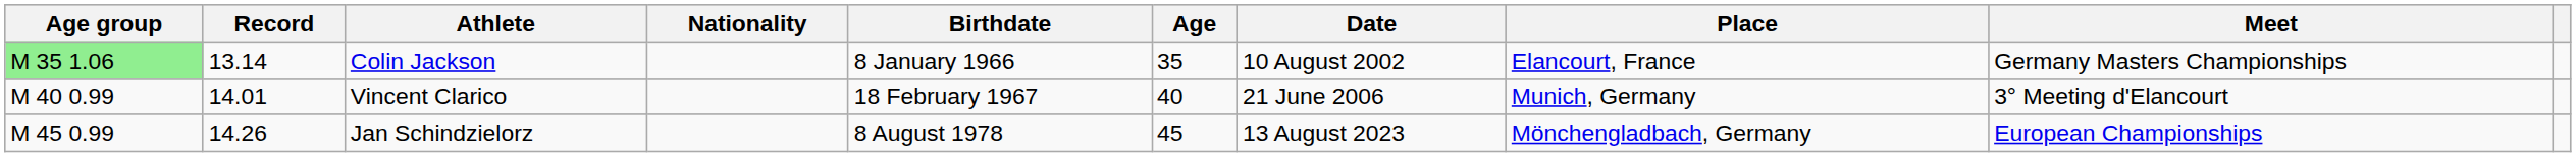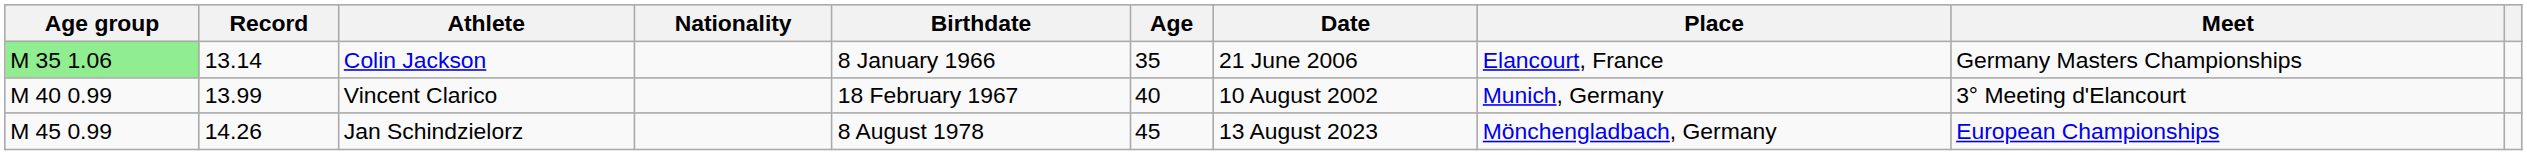Colin Jackson | Date: 10 August 2002 -> 21 June 2006
Vincent Clarico | Record: 14.01 -> 13.99
Vincent Clarico | Date: 21 June 2006 -> 10 August 2002
